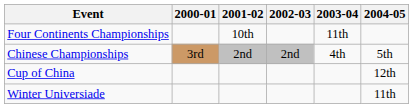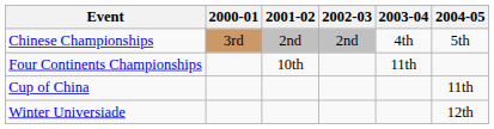rows swapped: Four Continents Championships <-> Chinese Championships
Cup of China | 2004-05: 12th -> 11th
Winter Universiade | 2004-05: 11th -> 12th
